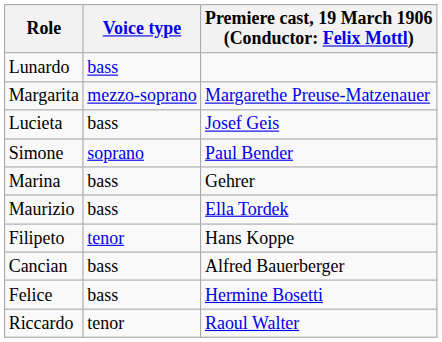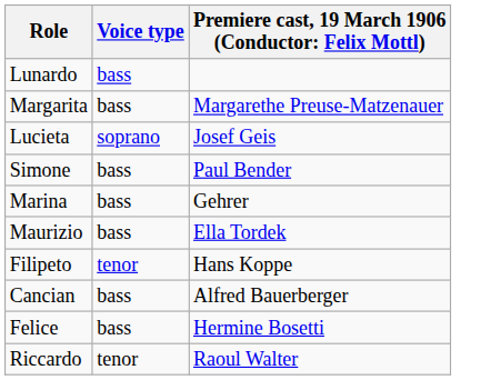Margarita | Voice type: mezzo-soprano -> bass
Lucieta | Voice type: bass -> soprano
Simone | Voice type: soprano -> bass
